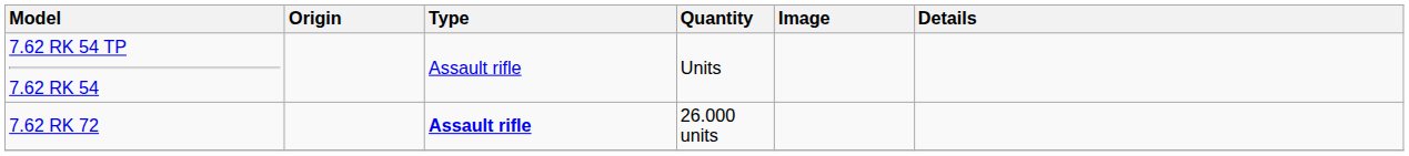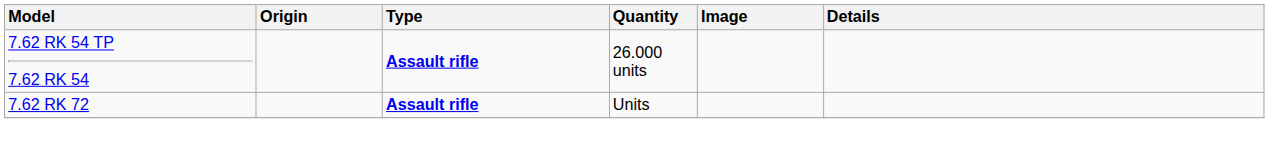7.62 RK 54 TP 7.62 RK 54 | Type: normal -> bold
7.62 RK 54 TP 7.62 RK 54 | Quantity: Units -> 26.000 units
7.62 RK 72 | Quantity: 26.000 units -> Units
